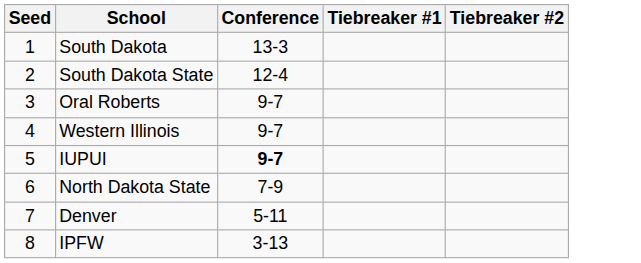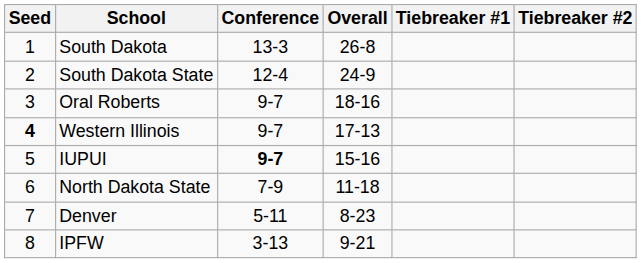+ column: Overall | 26-8 | 24-9 | 18-16 | 17-13 | 15-16 | 11-18 | 8-23 | 9-21
Western Illinois | Seed: normal -> bold
